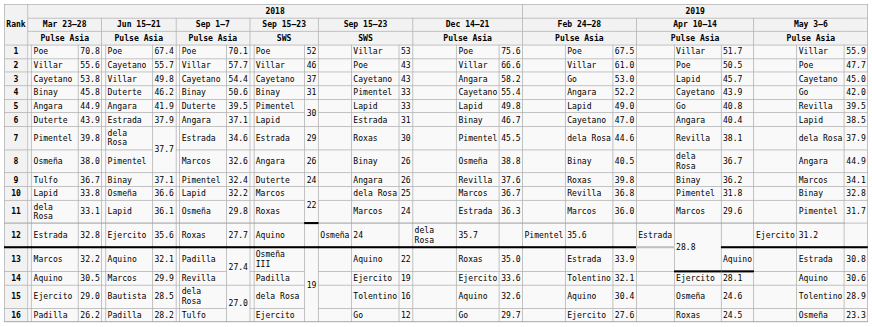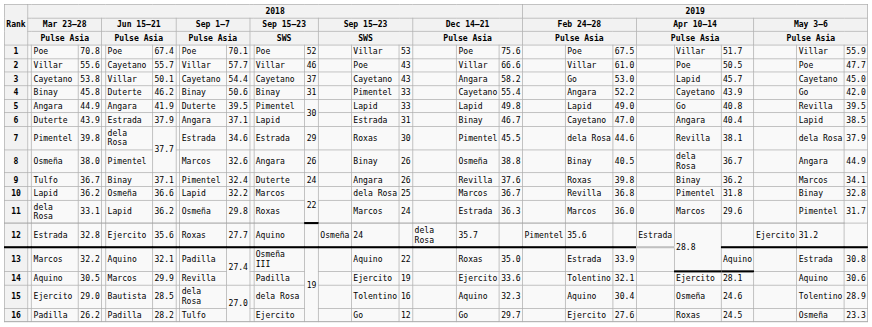3 | column 7: 49.8 -> 50.1
10 | column 4: 33.8 -> 36.2
11 | column 7: 36.1 -> 36.2
15 | column 19: 32.6 -> 32.3
